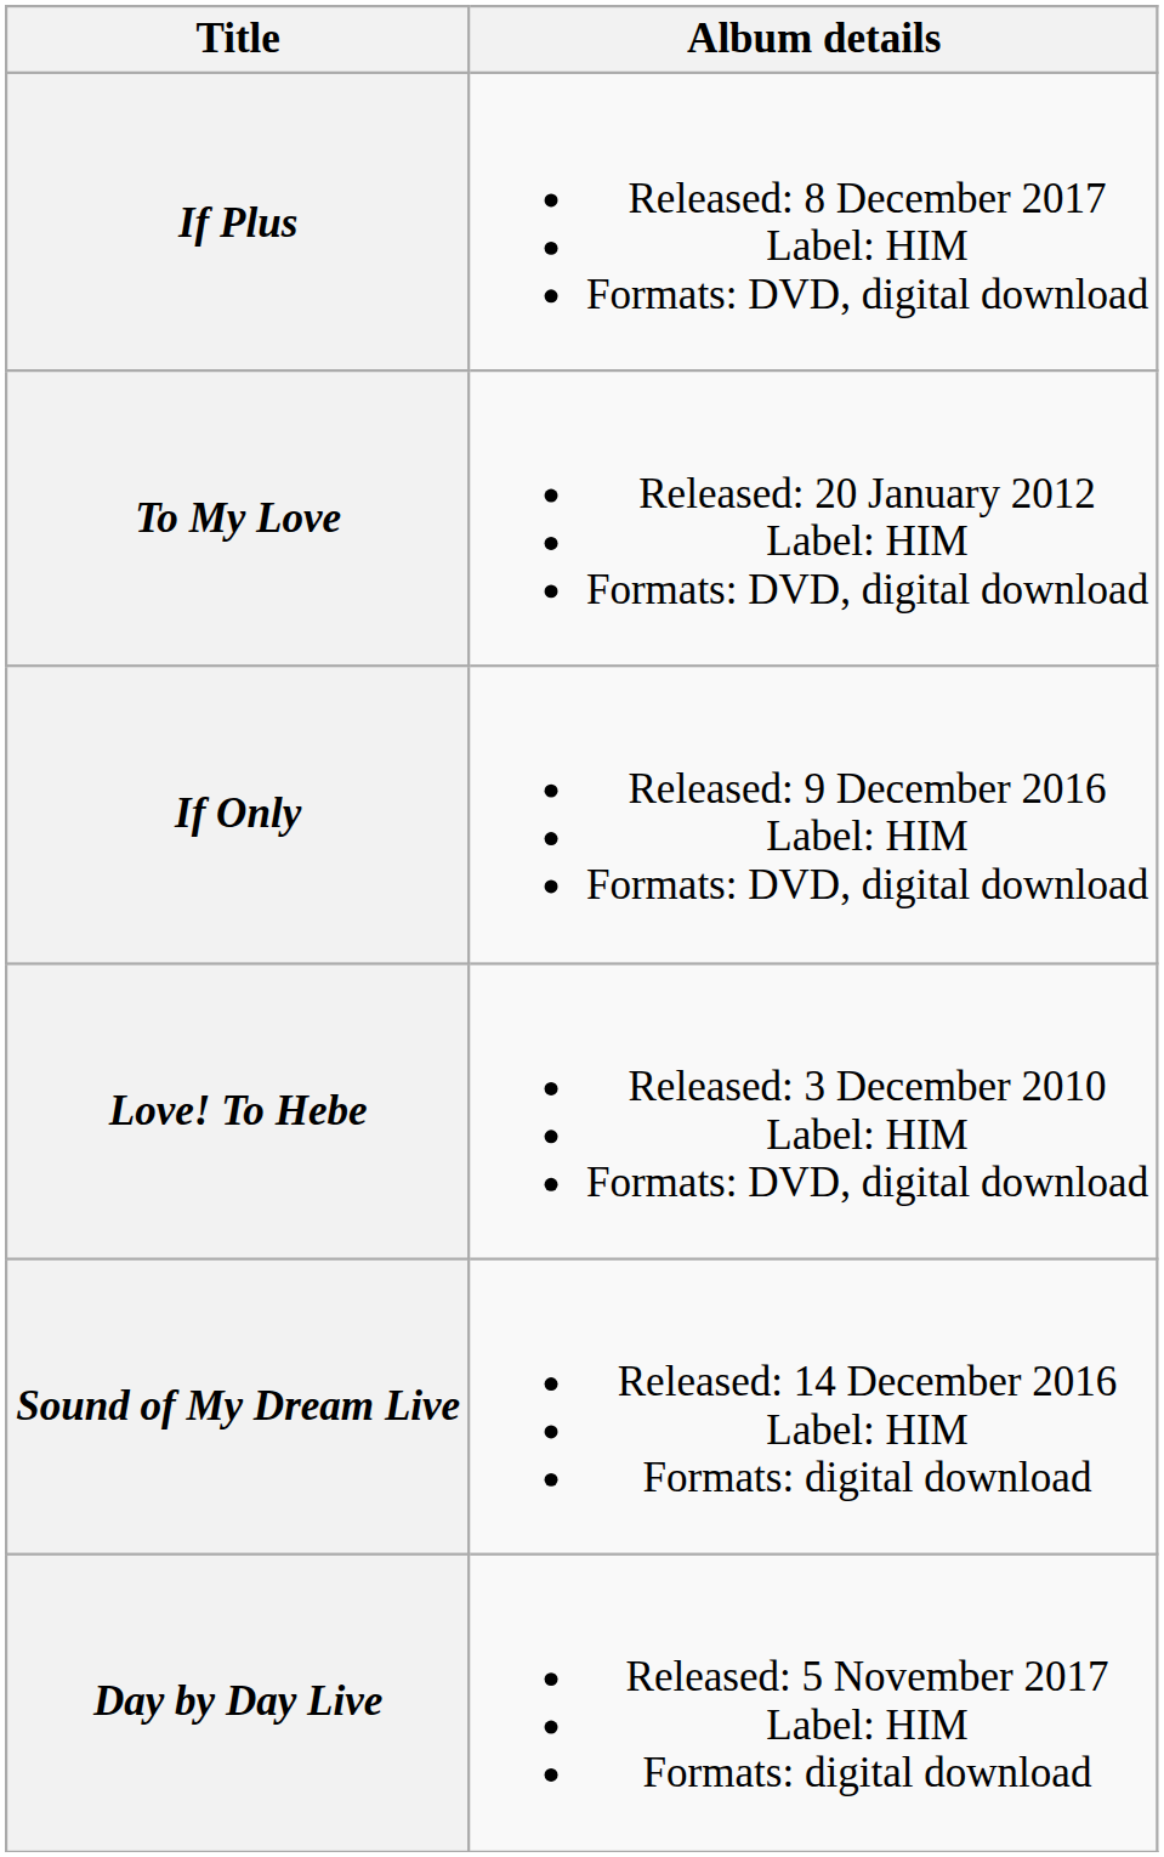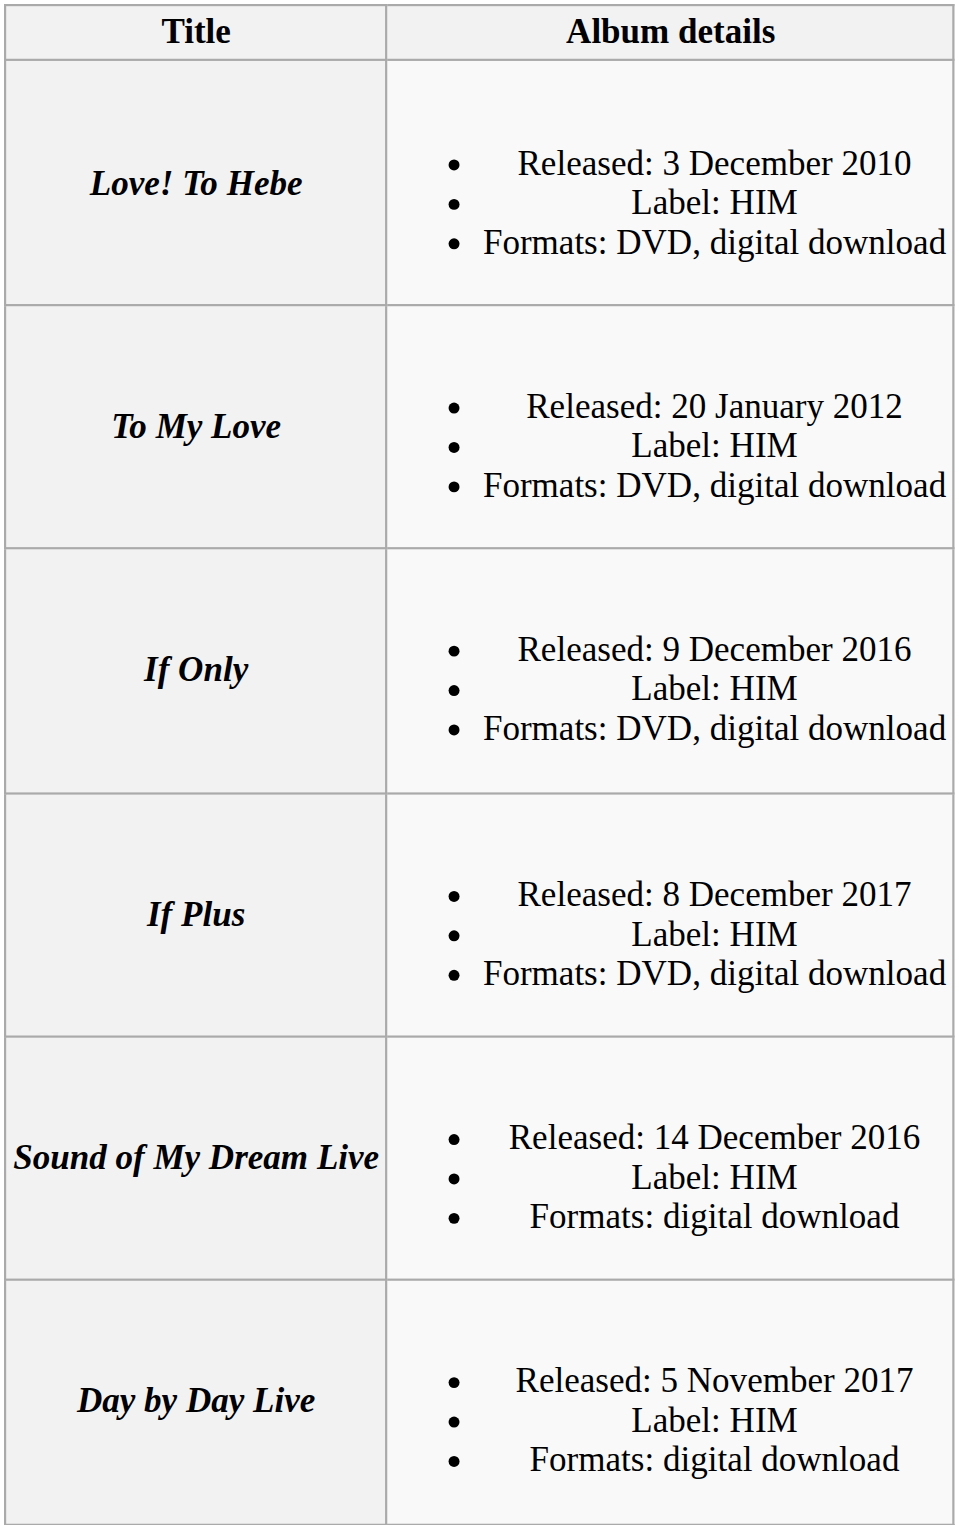rows swapped: Love! To Hebe <-> If Plus
